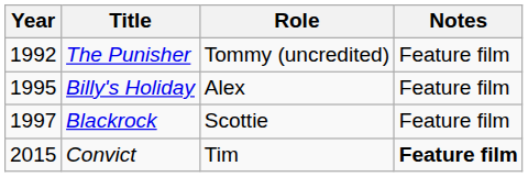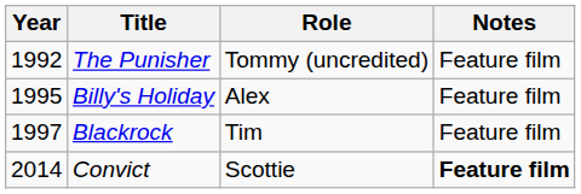Blackrock | Role: Scottie -> Tim
Convict | Year: 2015 -> 2014
Convict | Role: Tim -> Scottie
